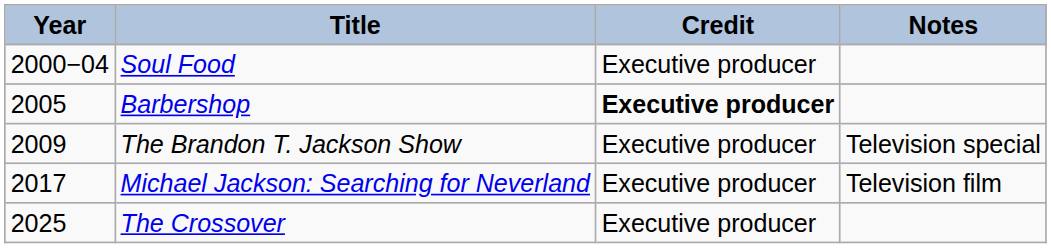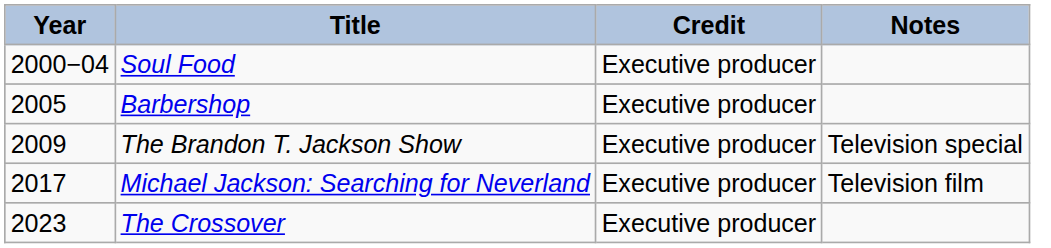Barbershop | Credit: bold -> normal
The Crossover | Year: 2025 -> 2023
